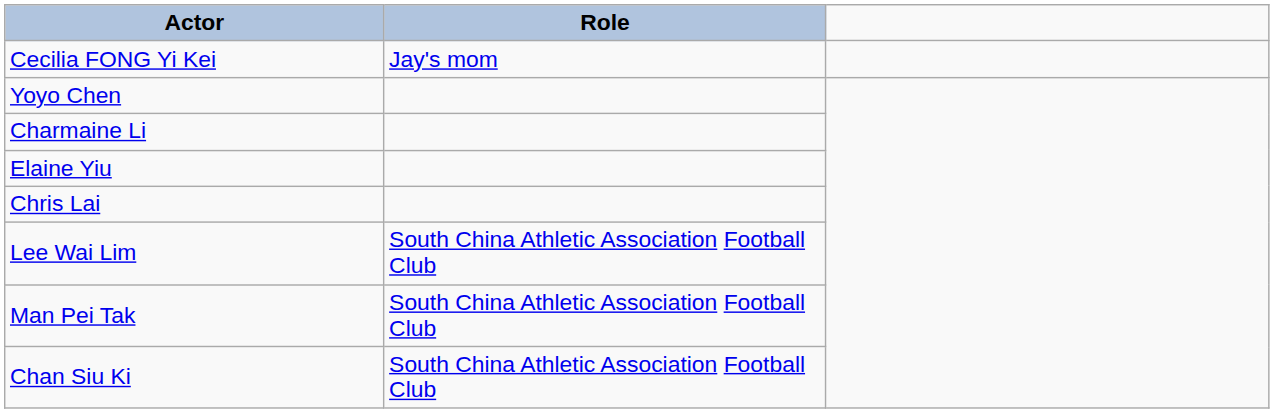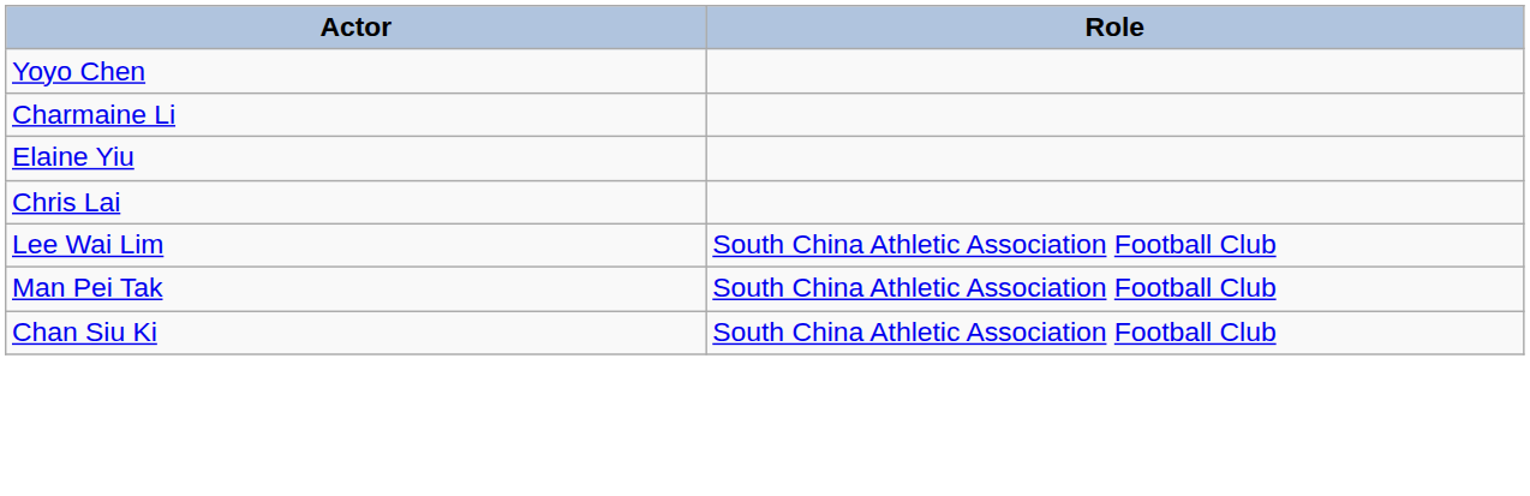- row: Cecilia FONG Yi Kei | Jay's mom
